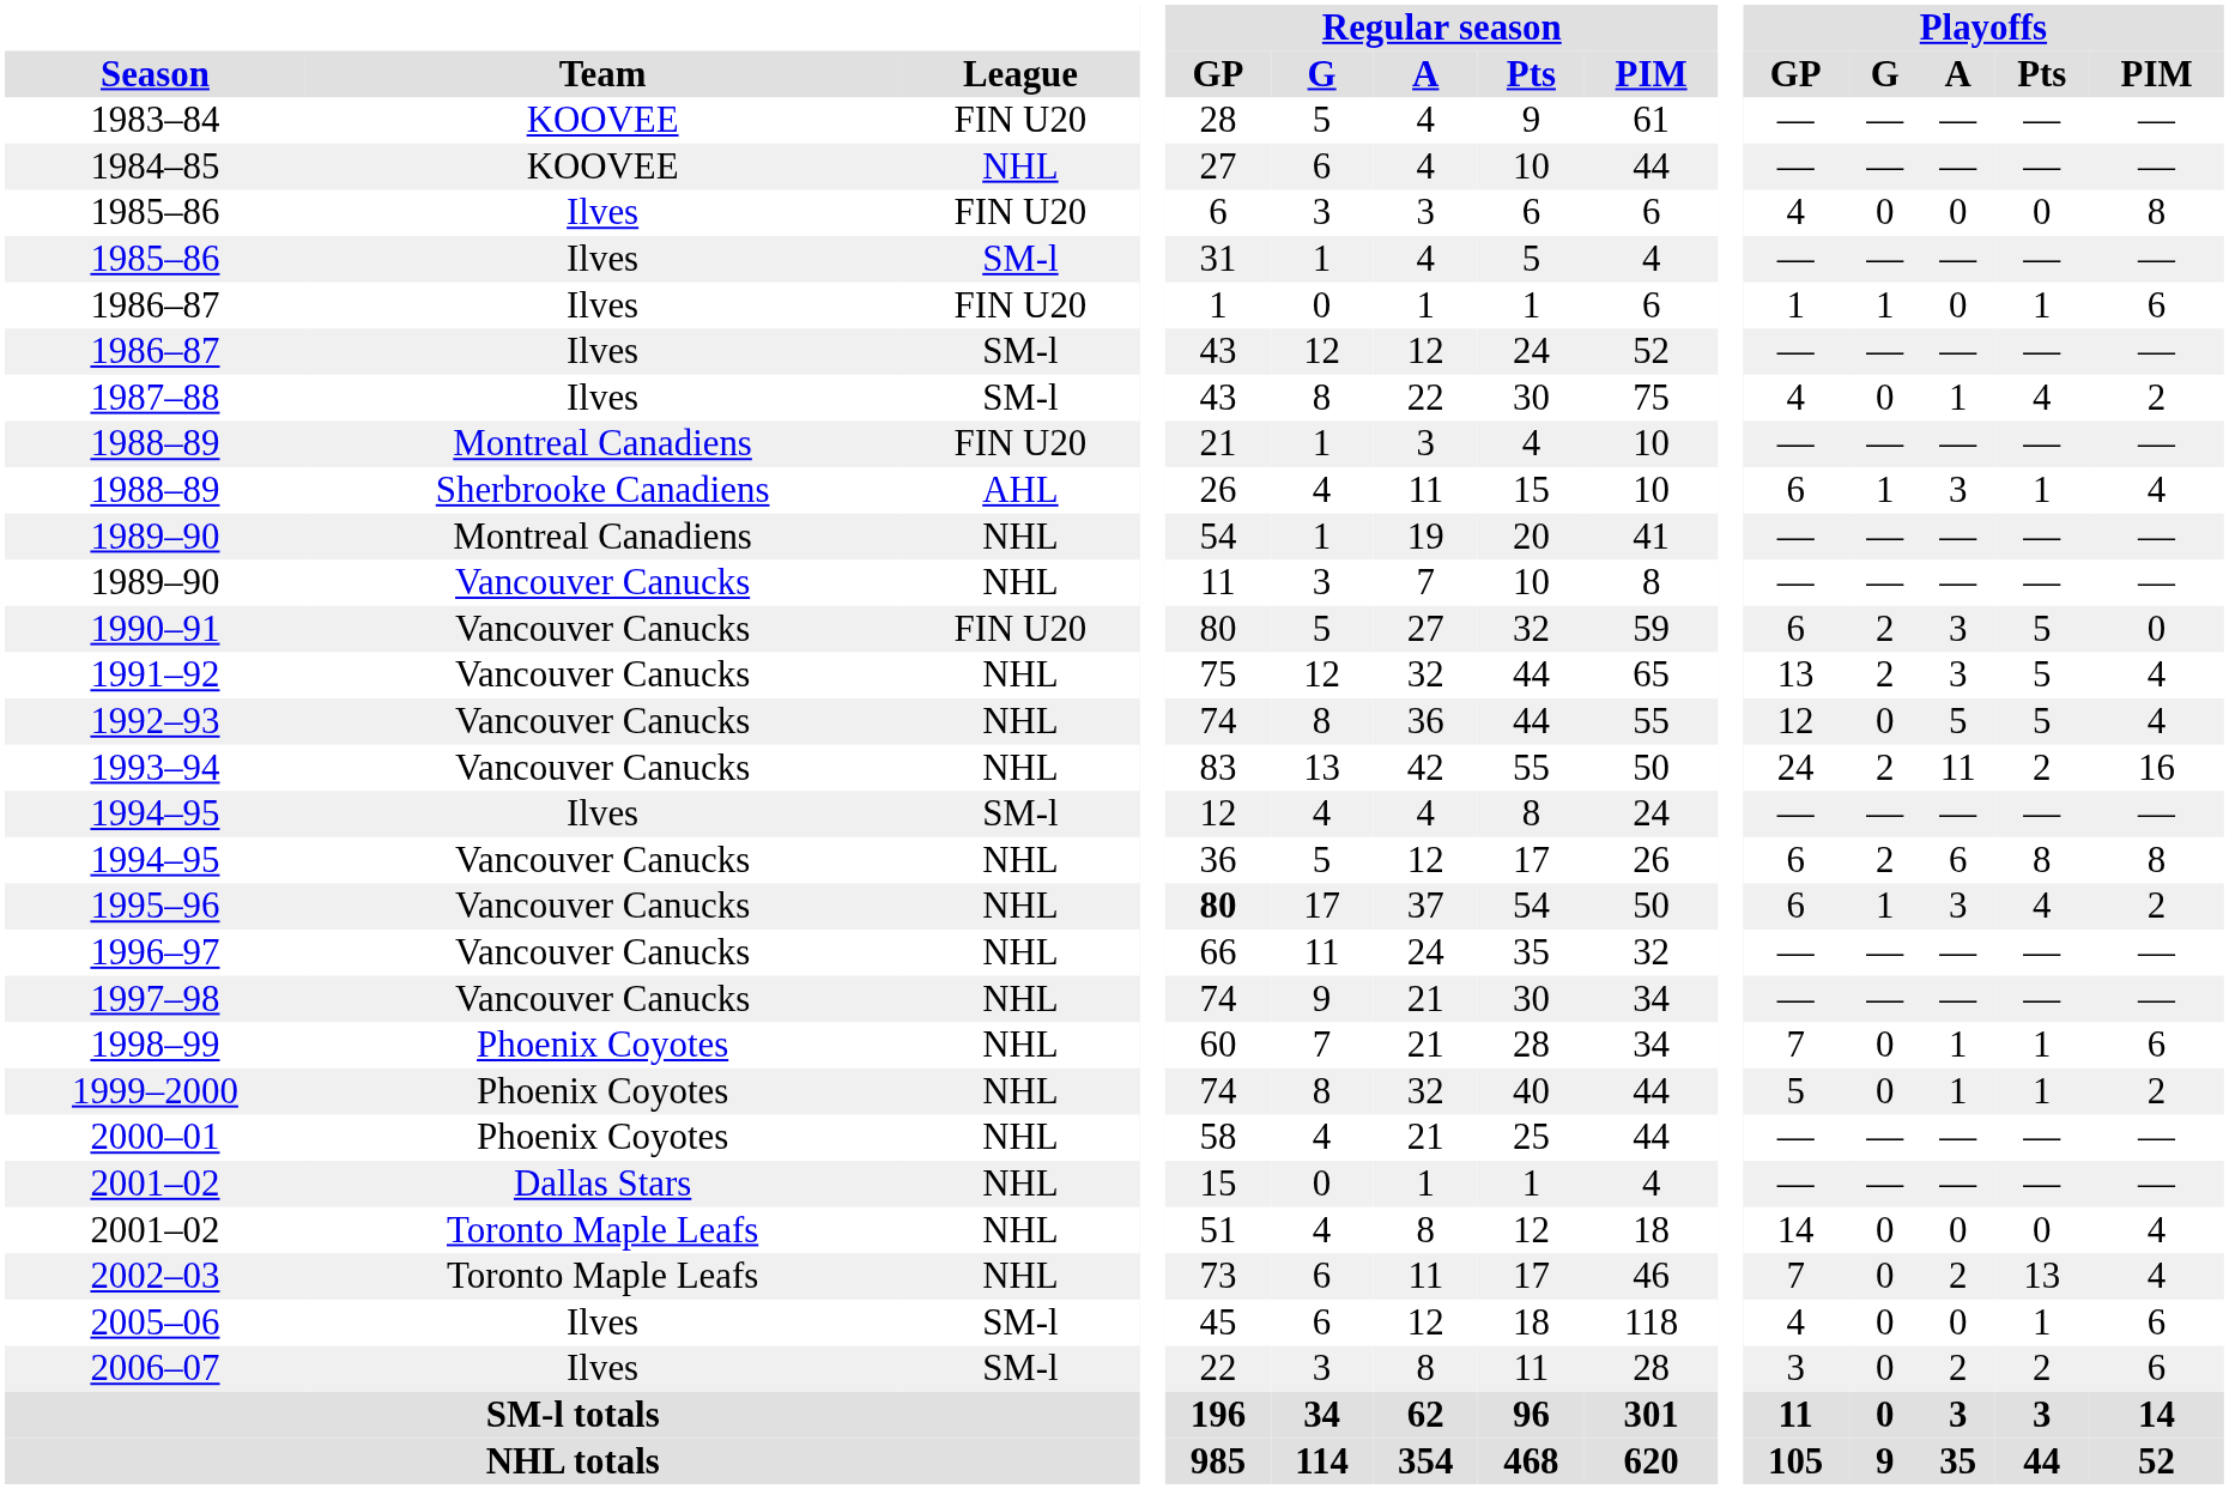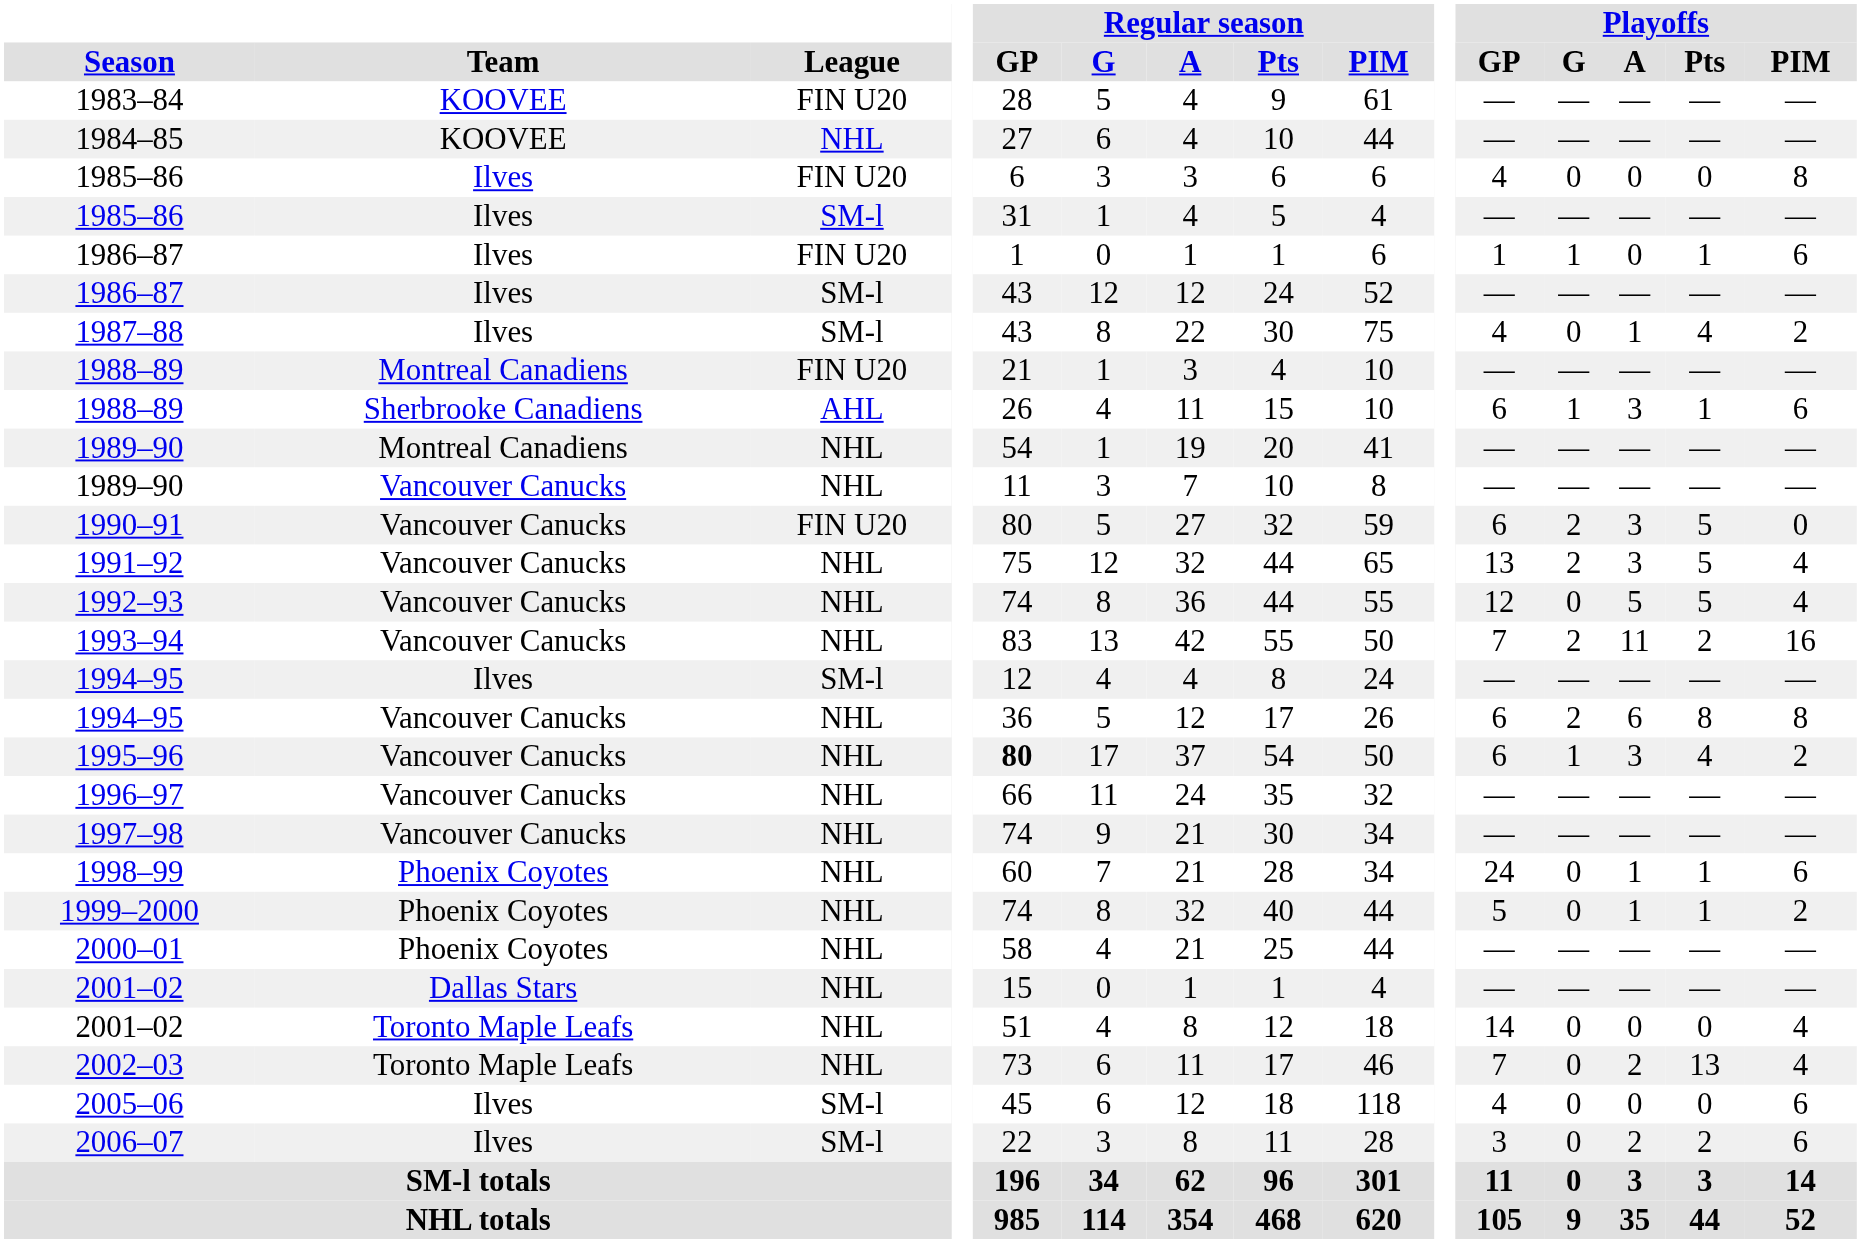1988–89 / Sherbrooke Canadiens | Playoffs / PIM: 4 -> 6
1993–94 | Playoffs / GP: 24 -> 7
1998–99 | Playoffs / GP: 7 -> 24
2005–06 | Playoffs / Pts: 1 -> 0
